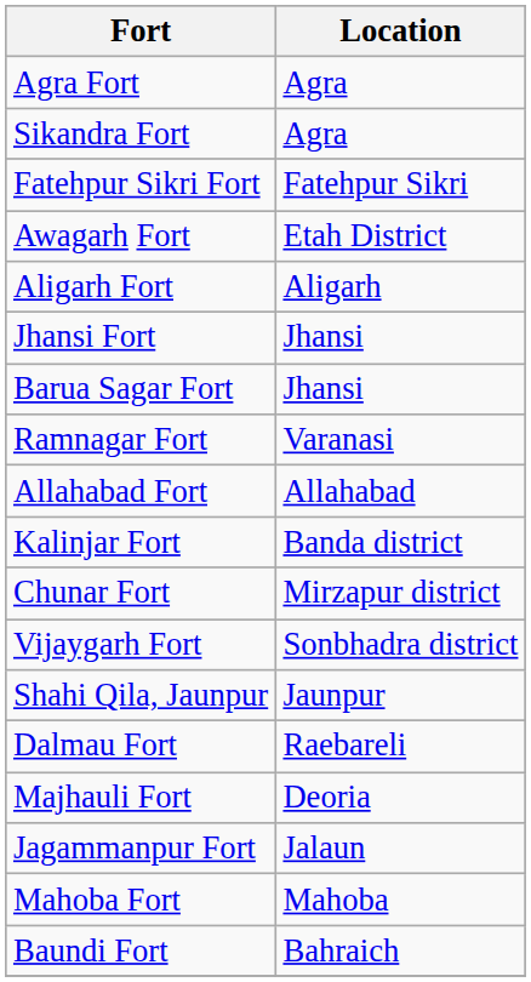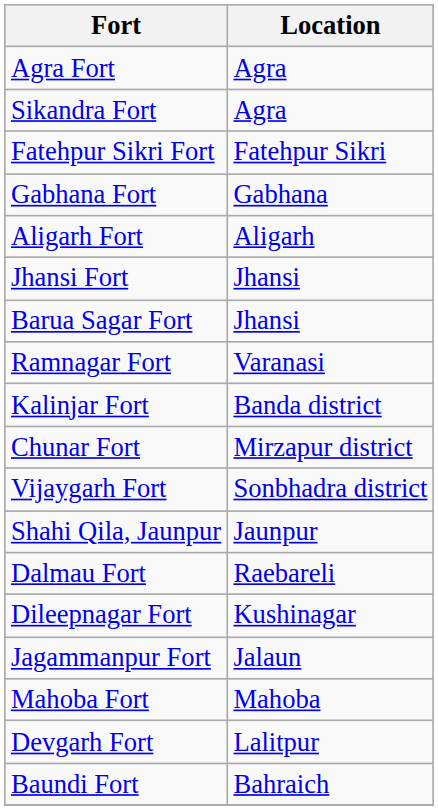- row: Awagarh Fort | Etah District
+ row: Gabhana Fort | Gabhana
- row: Allahabad Fort | Allahabad
+ row: Dileepnagar Fort | Kushinagar
- row: Majhauli Fort | Deoria
+ row: Devgarh Fort | Lalitpur
